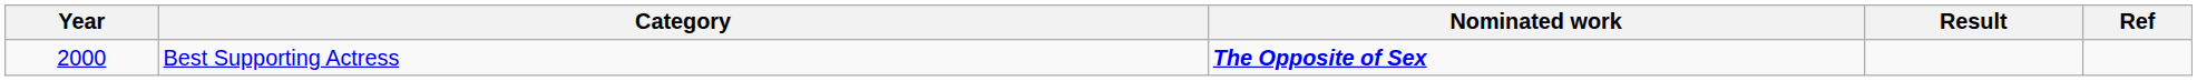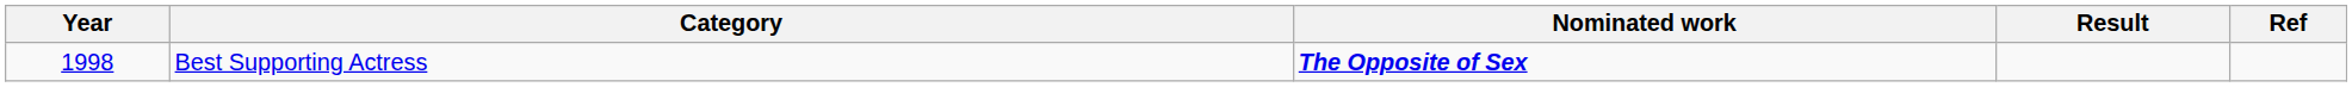Best Supporting Actress | Year: 2000 -> 1998
